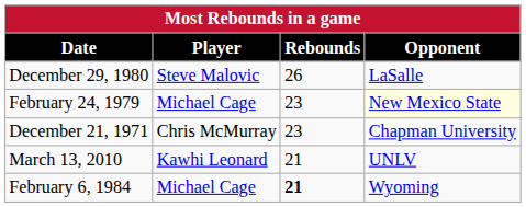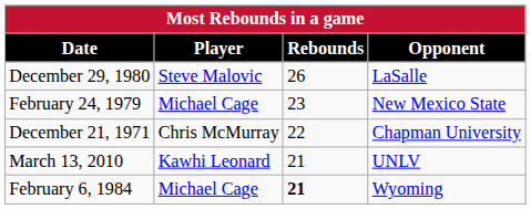February 24, 1979 | Opponent: lightyellow background -> no background
December 21, 1971 | Rebounds: 23 -> 22
